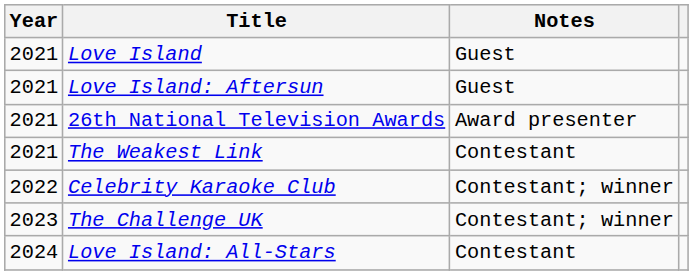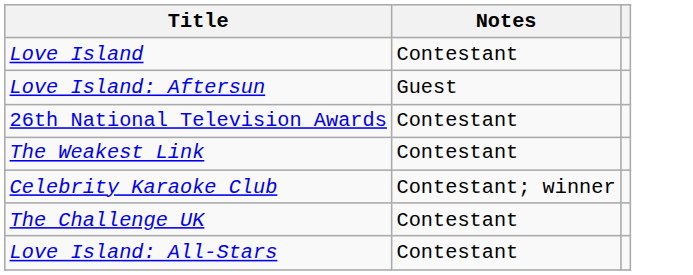- column: Year | 2021 | 2021 | 2021 | 2021 | 2022 | 2023 | 2024
Love Island | Notes: Guest -> Contestant
26th National Television Awards | Notes: Award presenter -> Contestant
The Challenge UK | Notes: Contestant; winner -> Contestant
